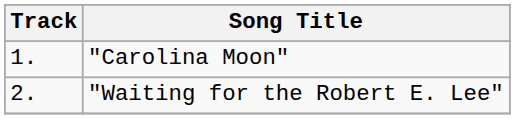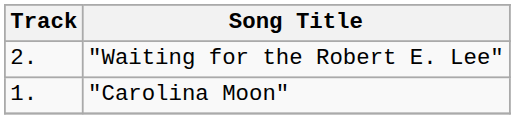rows swapped: "Carolina Moon" <-> "Waiting for the Robert E. Lee"
